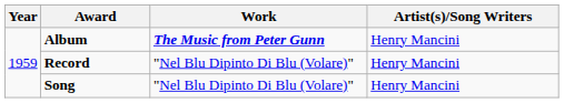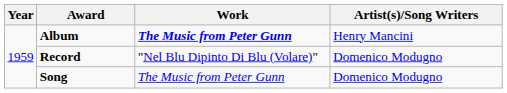Record | Artist(s)/Song Writers: Henry Mancini -> Domenico Modugno
Song | Work: "Nel Blu Dipinto Di Blu (Volare)" -> The Music from Peter Gunn
Song | Artist(s)/Song Writers: Henry Mancini -> Domenico Modugno
